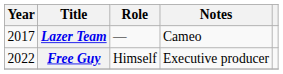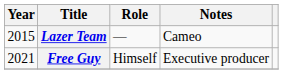Lazer Team | Year: 2017 -> 2015
Free Guy | Year: 2022 -> 2021
